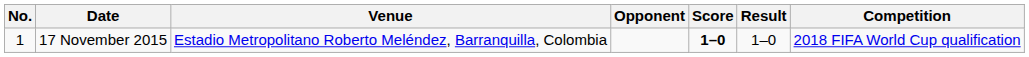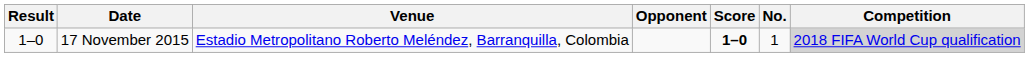columns swapped: No. <-> Result
17 November 2015 | Competition: no background -> lightgrey background
